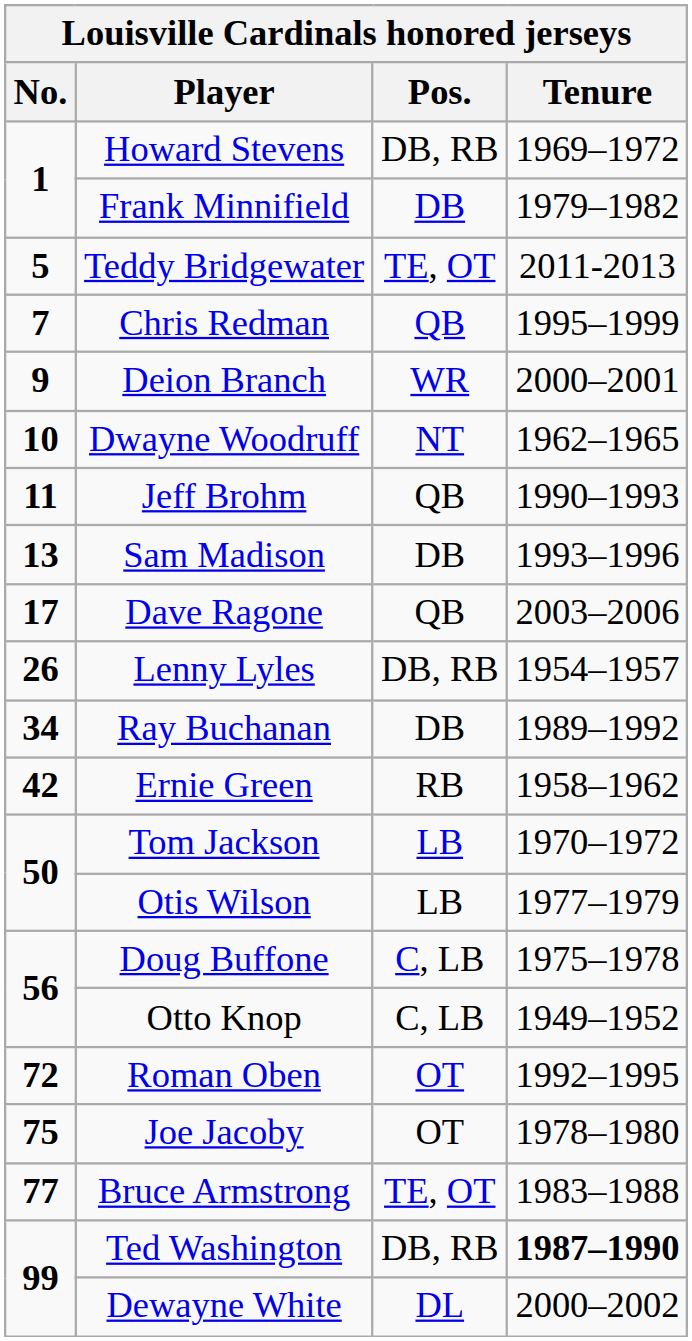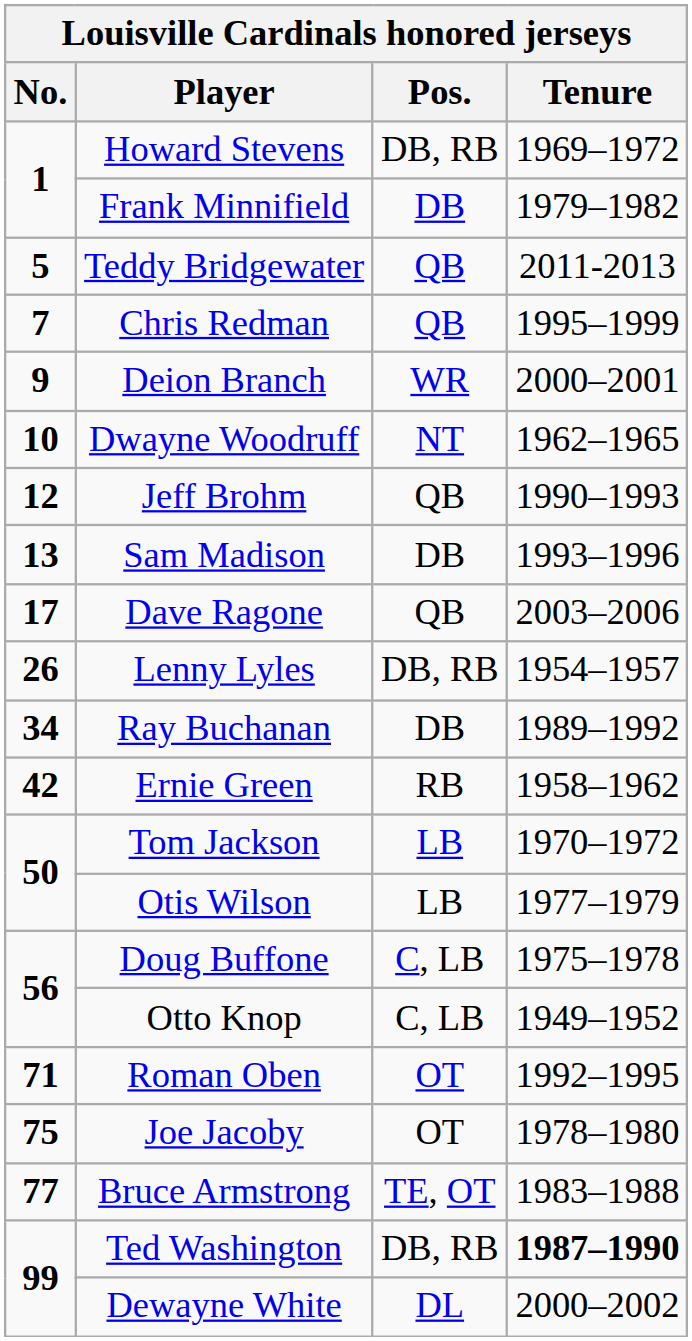Teddy Bridgewater | Pos.: TE, OT -> QB
Jeff Brohm | No.: 11 -> 12
Roman Oben | No.: 72 -> 71
